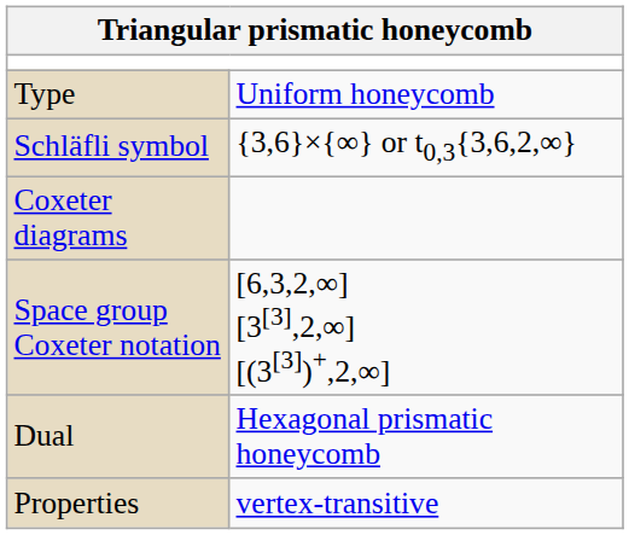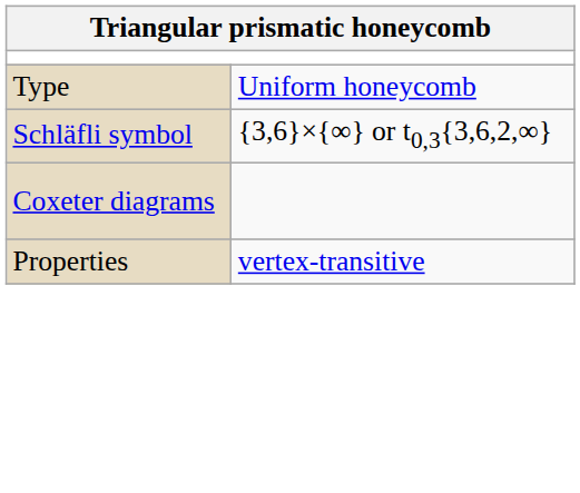- row: Space group Coxeter notation | [6,3,2,∞] [3[3],2,∞] [(3[3])+,2,∞]
- row: Dual | Hexagonal prismatic honeycomb
